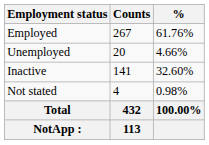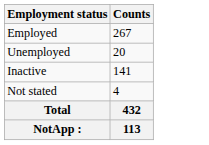- column: % | 61.76% | 4.66% | 32.60% | 0.98% | 100.00%
